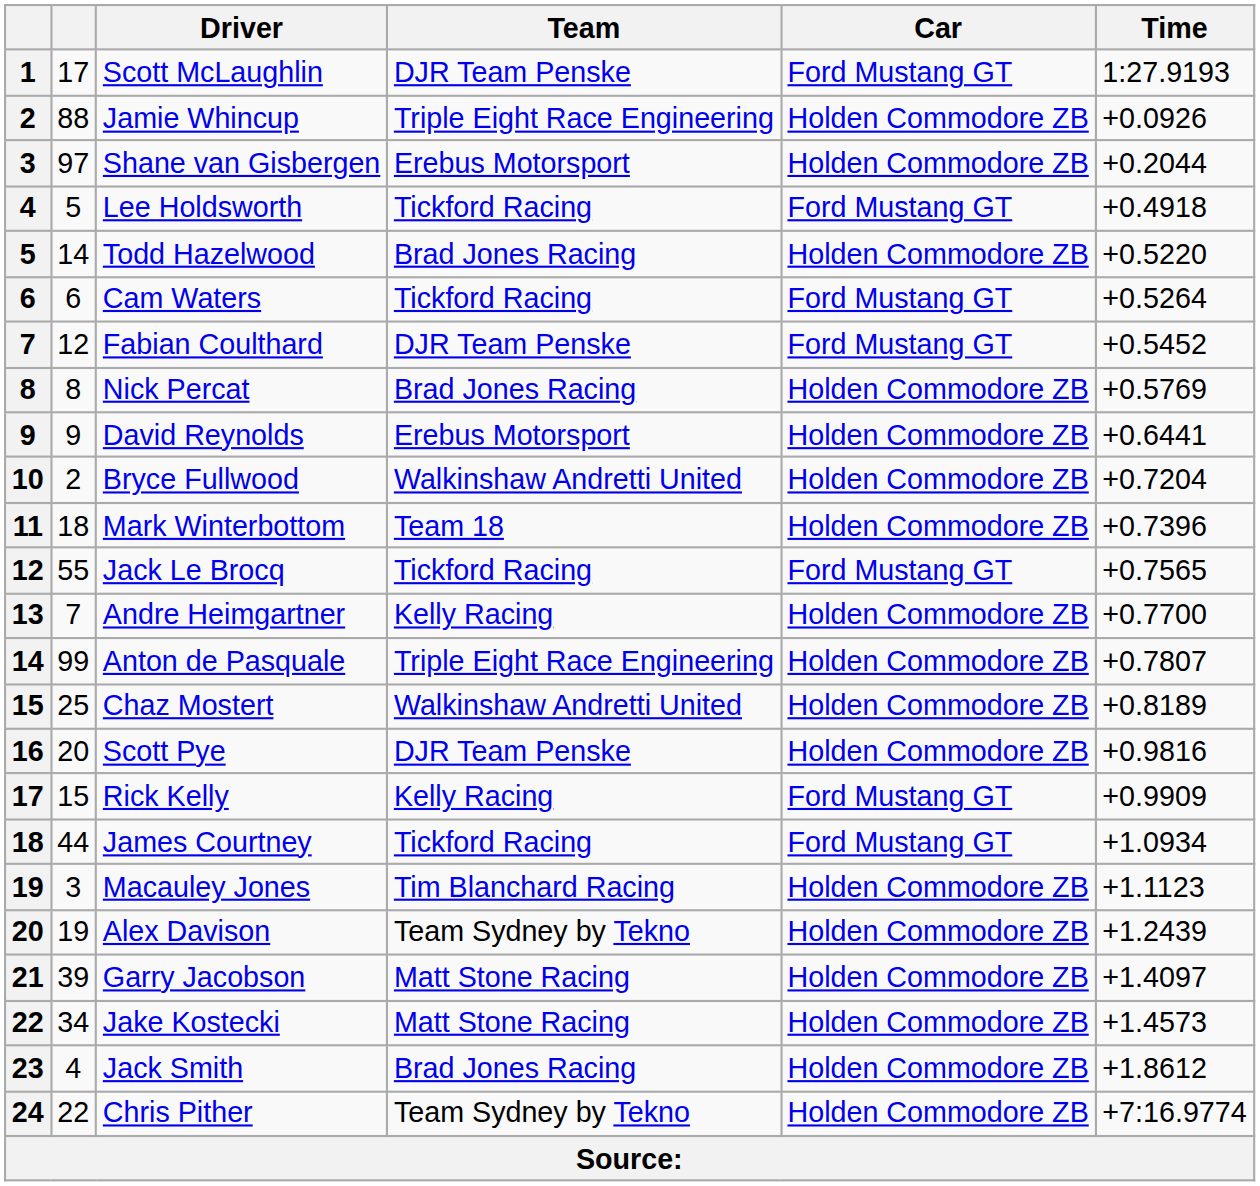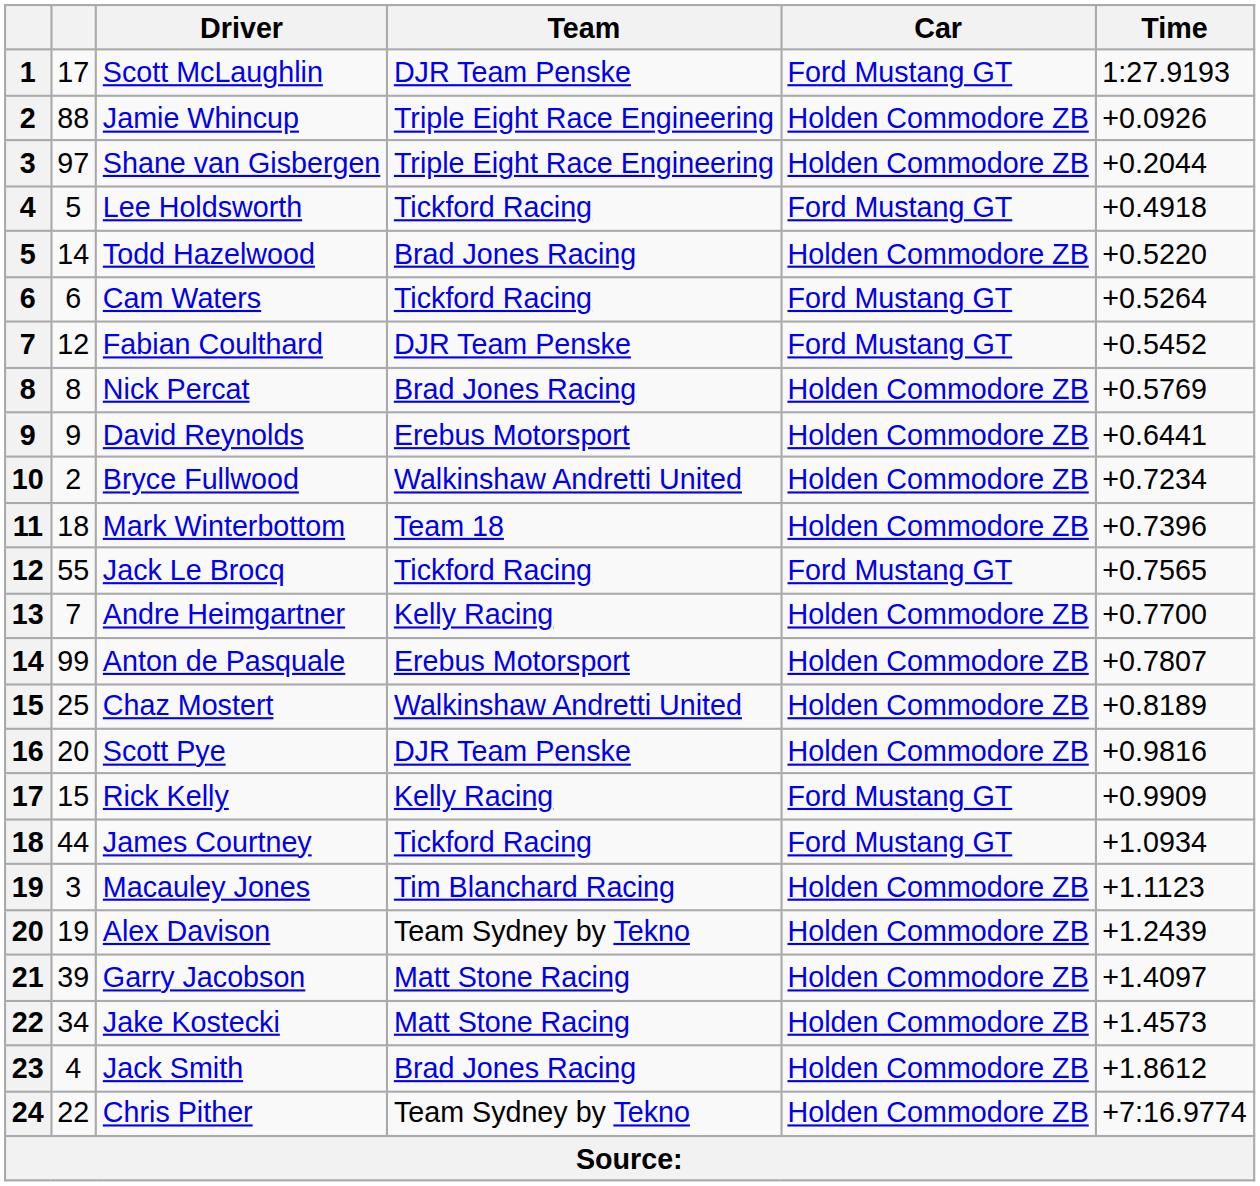Shane van Gisbergen | Team: Erebus Motorsport -> Triple Eight Race Engineering
Bryce Fullwood | Time: +0.7204 -> +0.7234
Anton de Pasquale | Team: Triple Eight Race Engineering -> Erebus Motorsport
